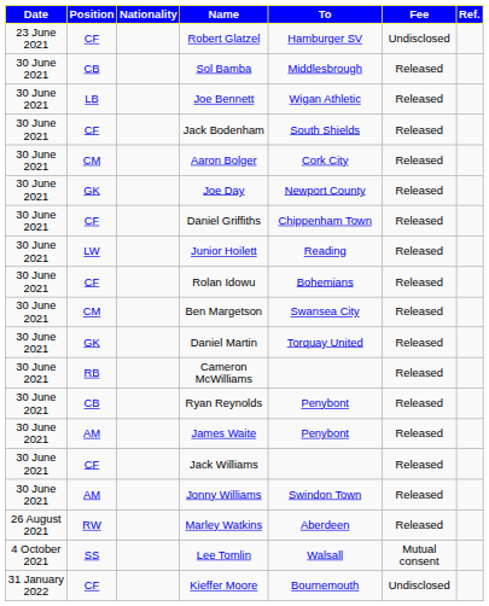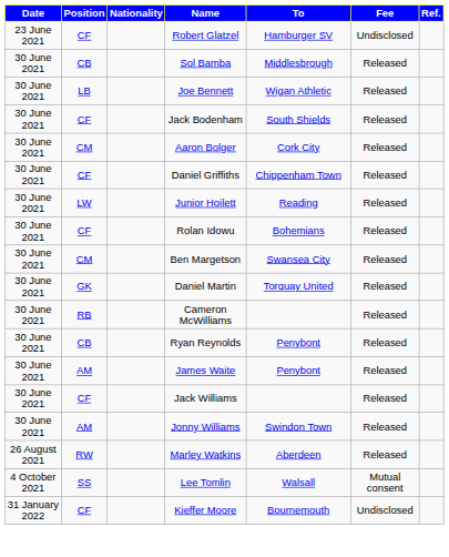- row: 30 June 2021 | GK | Joe Day | Newport County | Released
